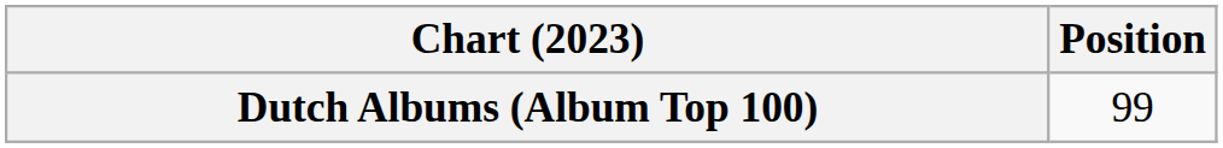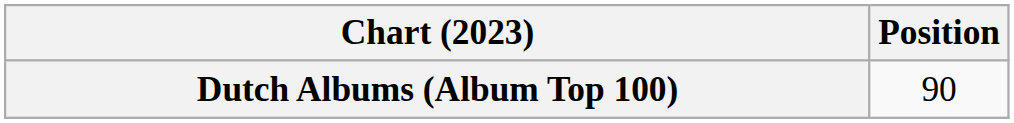Dutch Albums (Album Top 100) | Position: 99 -> 90
